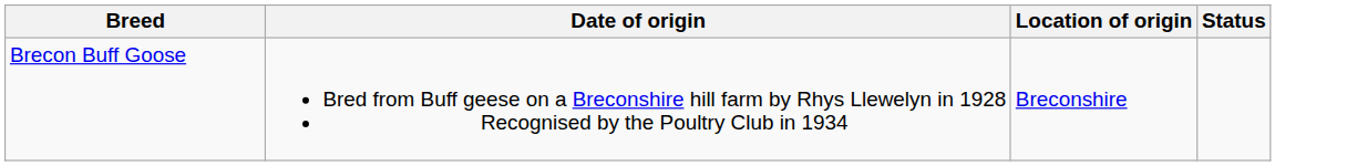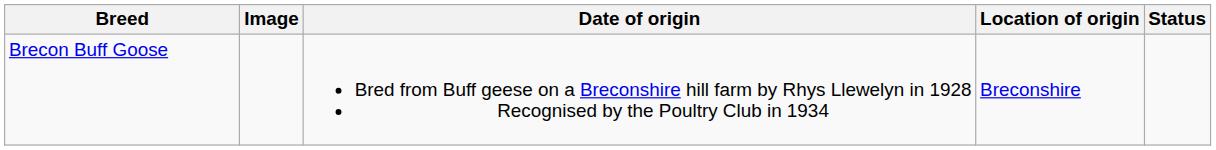+ column: Image
